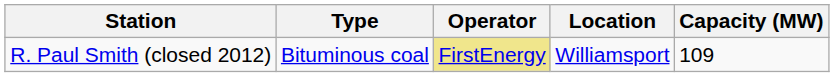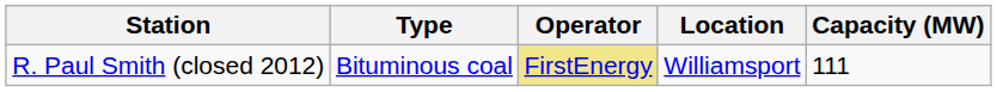R. Paul Smith (closed 2012) | Capacity (MW): 109 -> 111
